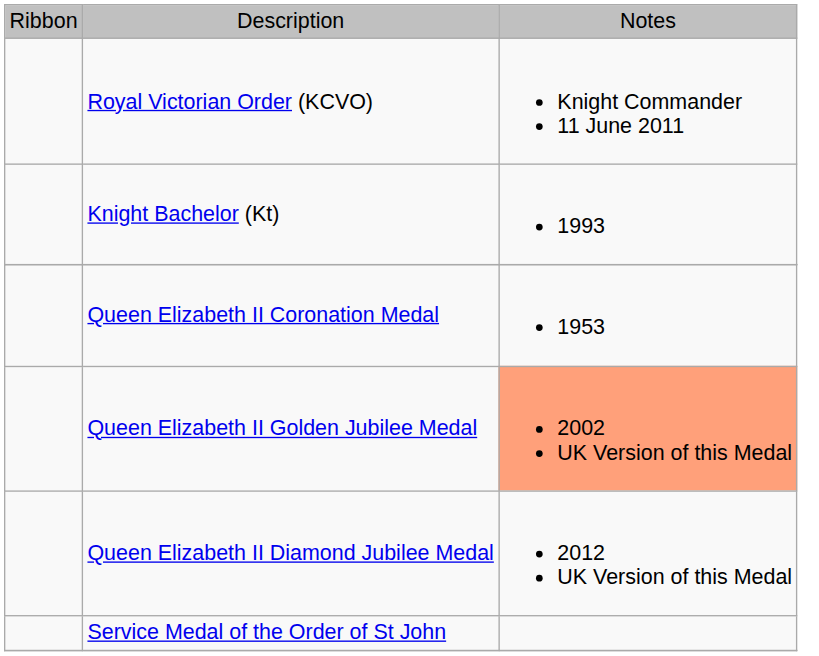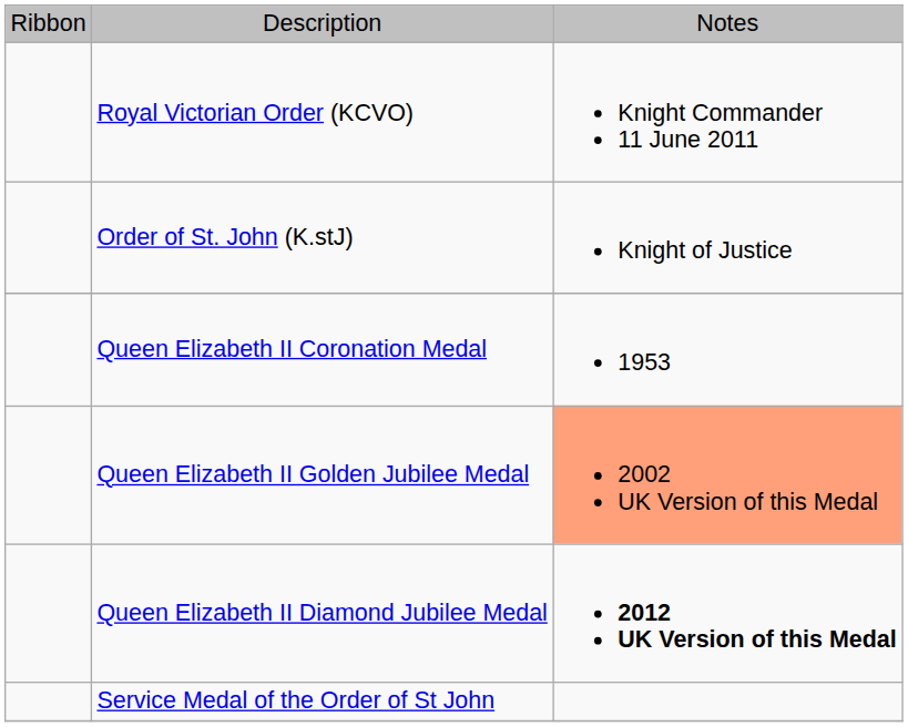- row: Knight Bachelor (Kt) | 1993
+ row: Order of St. John (K.stJ) | Knight of Justice
Queen Elizabeth II Diamond Jubilee Medal | column 3: normal -> bold
